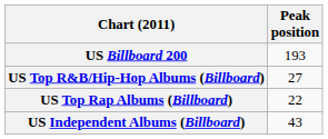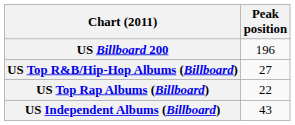US Billboard 200 | Peak position: 193 -> 196
